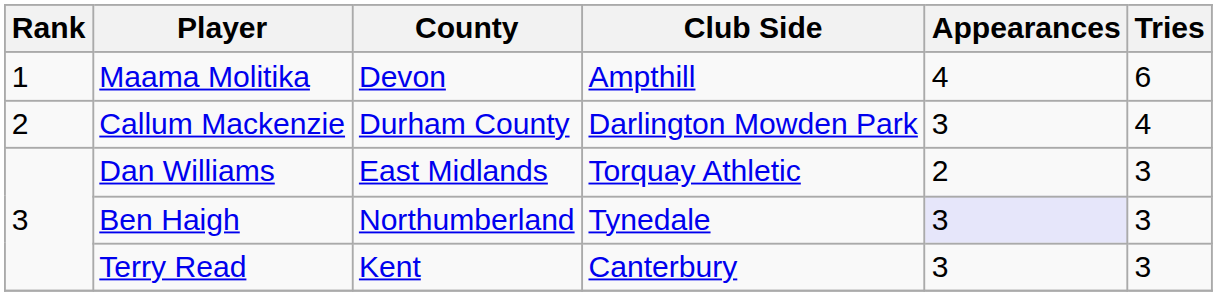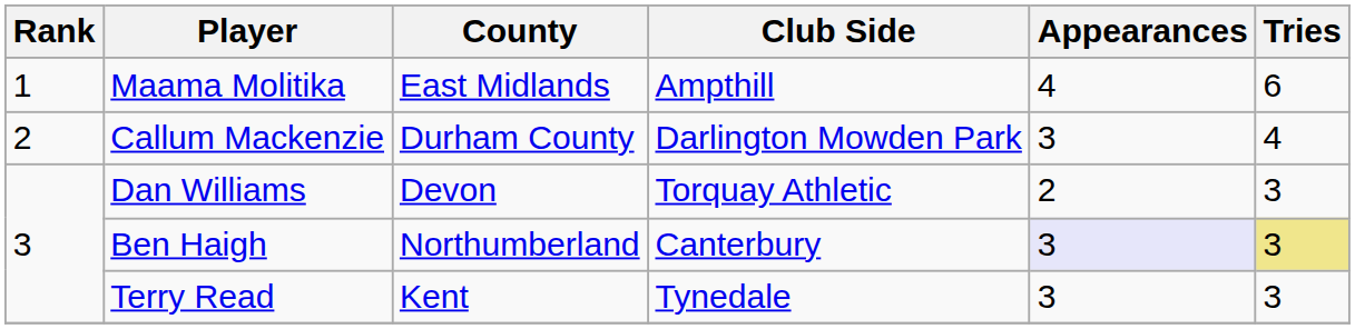Maama Molitika | County: Devon -> East Midlands
Dan Williams | County: East Midlands -> Devon
Ben Haigh | Club Side: Tynedale -> Canterbury
Ben Haigh | Tries: no background -> khaki background
Terry Read | Club Side: Canterbury -> Tynedale
